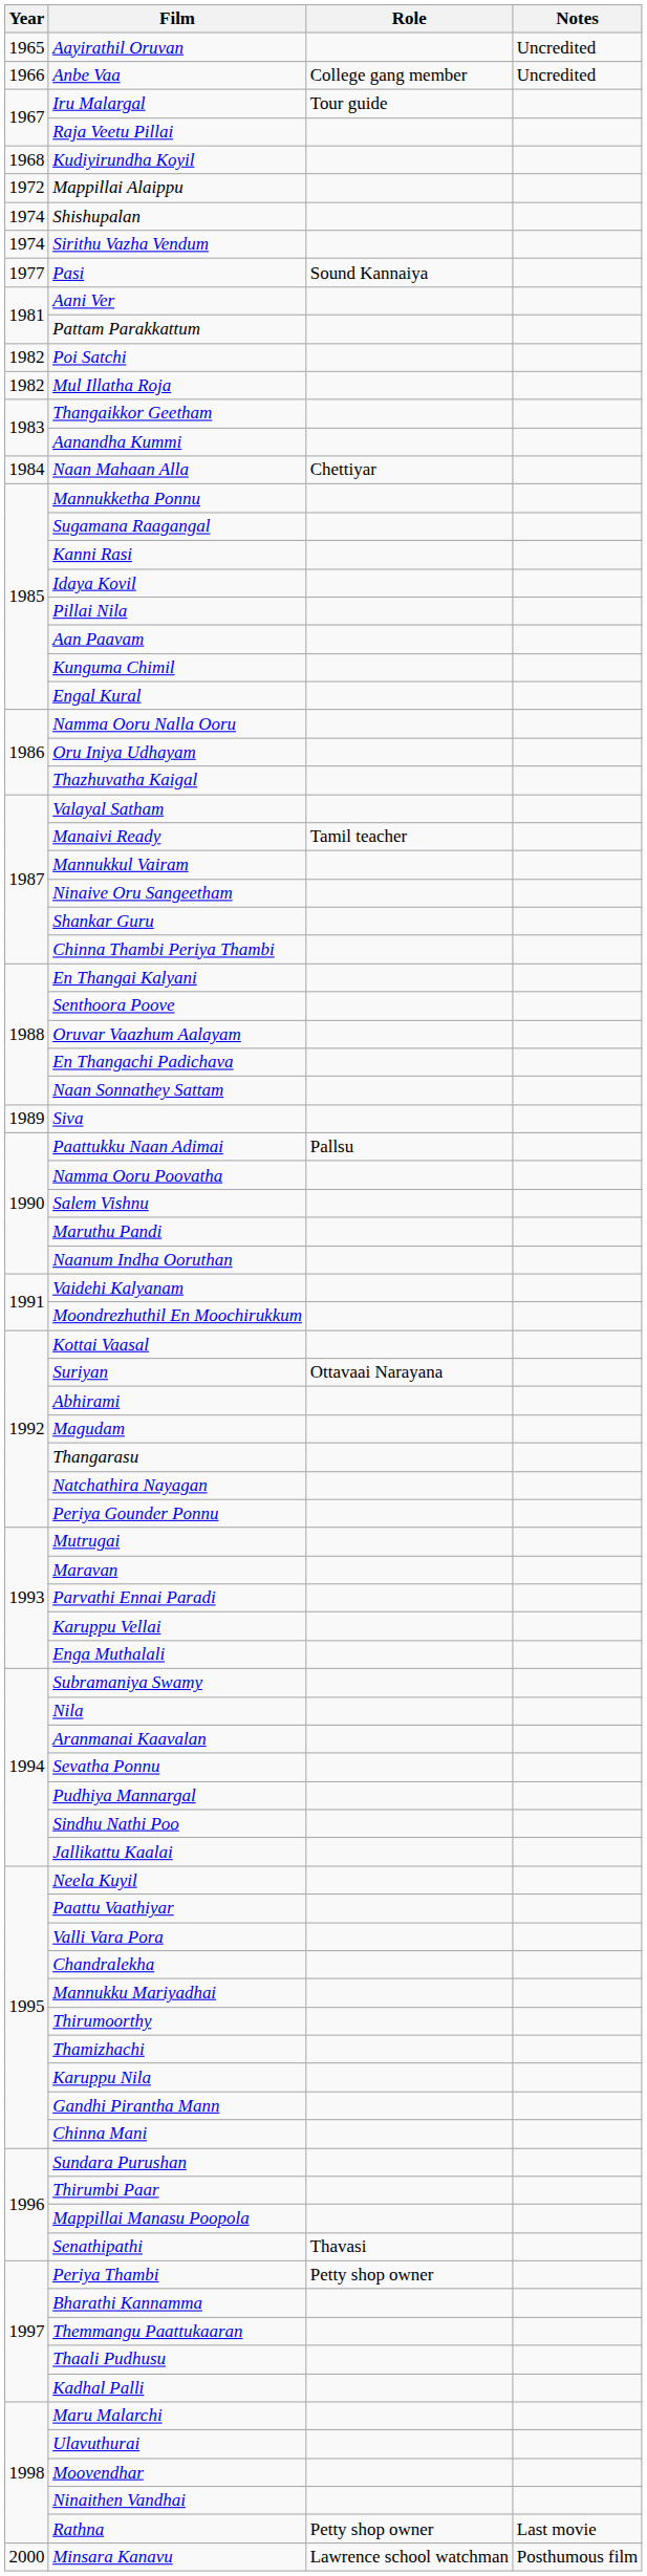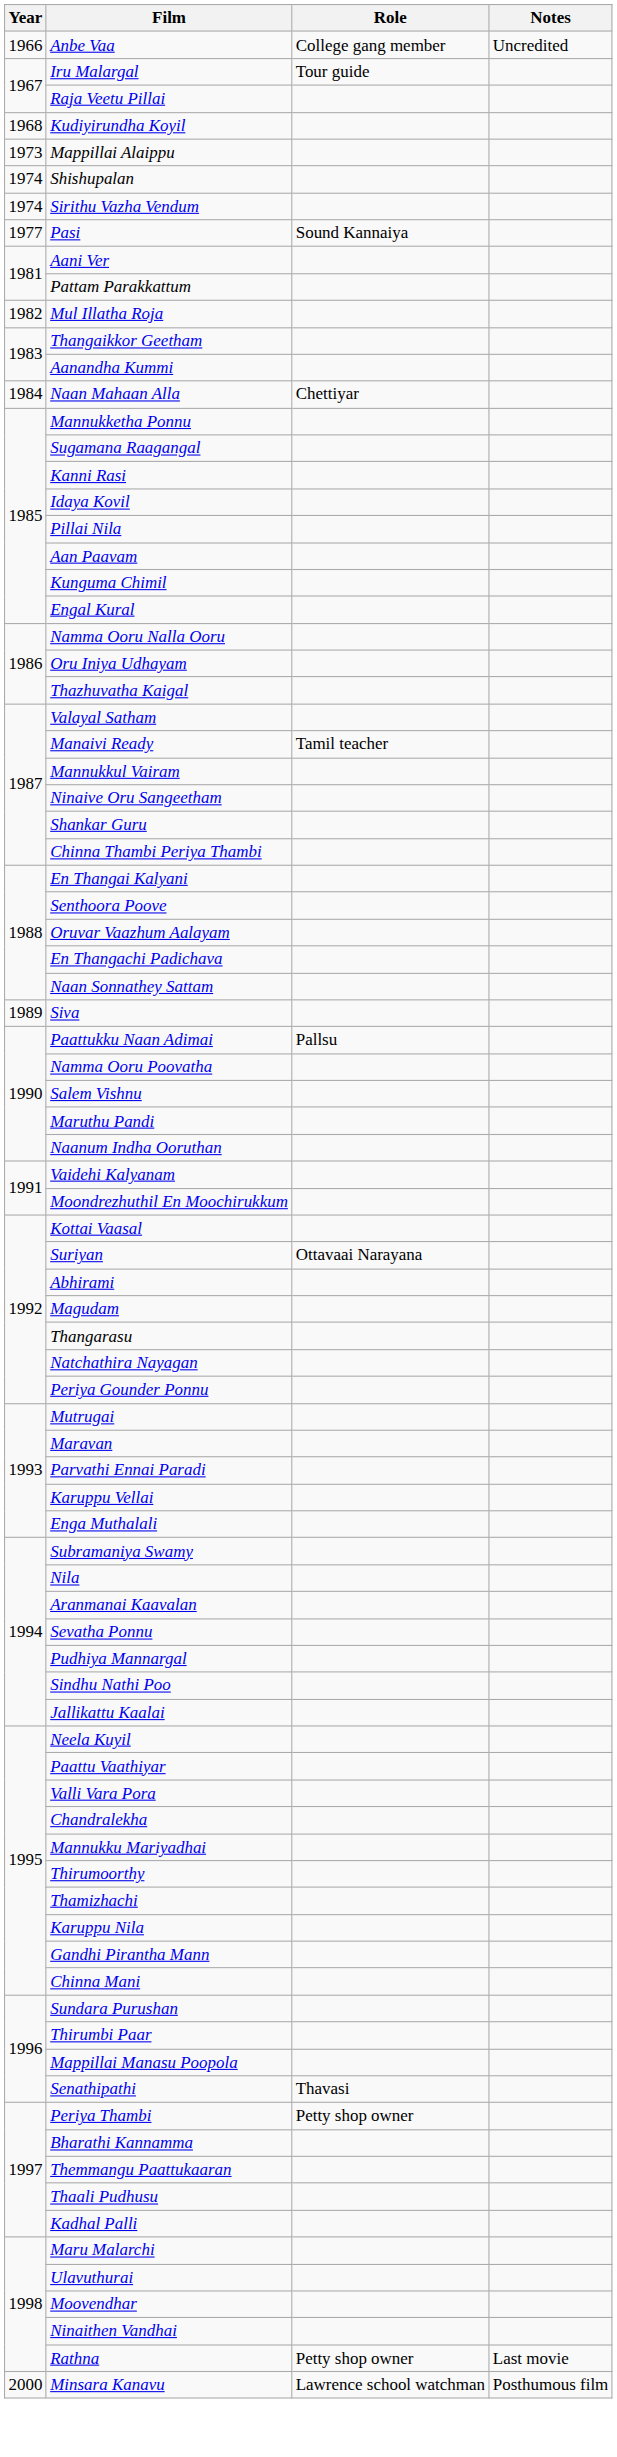- row: 1965 | Aayirathil Oruvan | Uncredited
Mappillai Alaippu | Year: 1972 -> 1973
- row: 1982 | Poi Satchi
